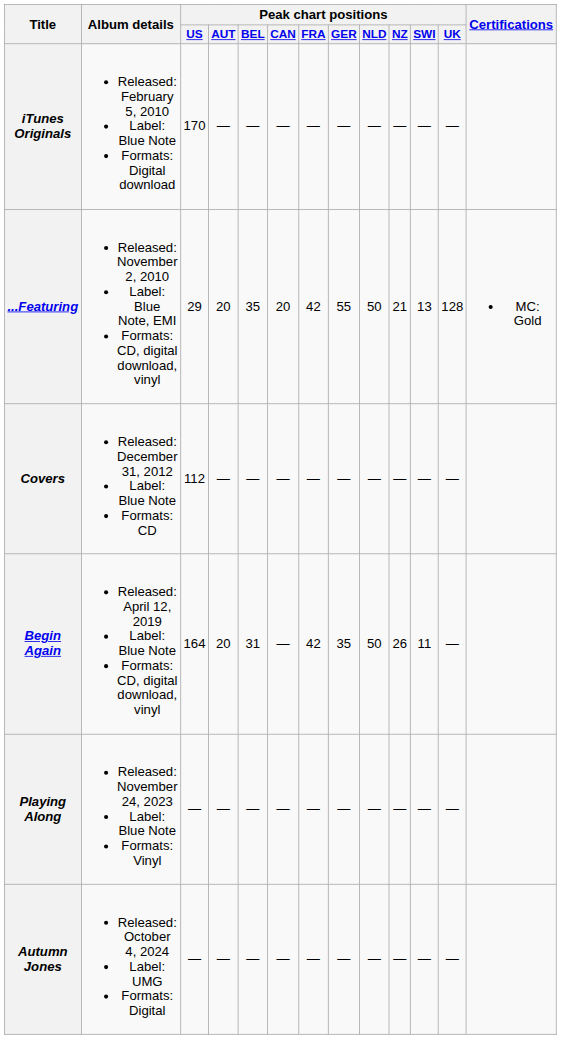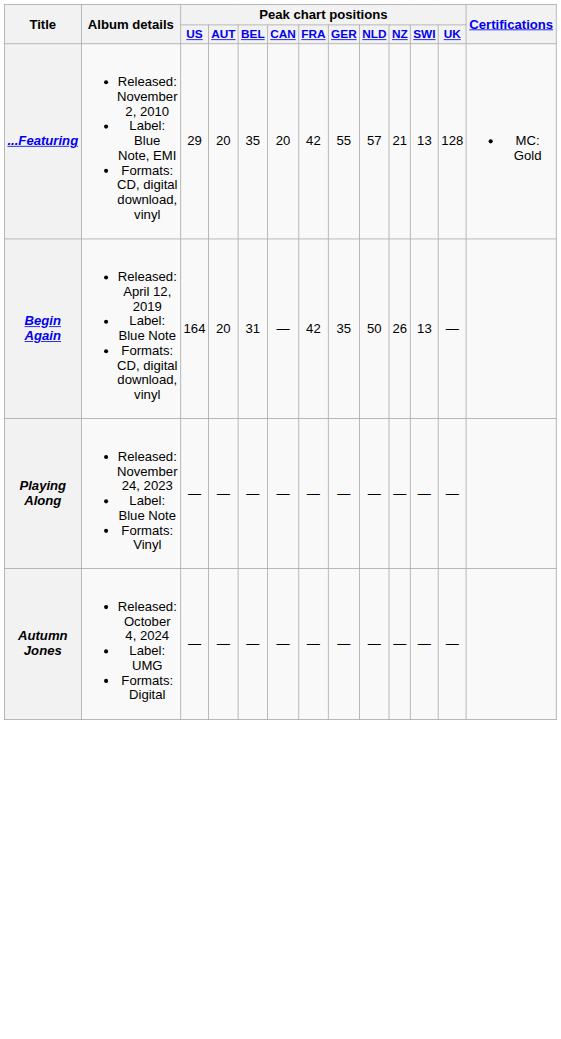- row: iTunes Originals | Released: February 5, 2010 Label: Blue Note Formats: Digital download | 170 | — | — | — | — | — | — | — | — | —
...Featuring | Peak chart positions / NLD: 50 -> 57
- row: Covers | Released: December 31, 2012 Label: Blue Note Formats: CD | 112 | — | — | — | — | — | — | — | — | —
Begin Again | Peak chart positions / SWI: 11 -> 13
